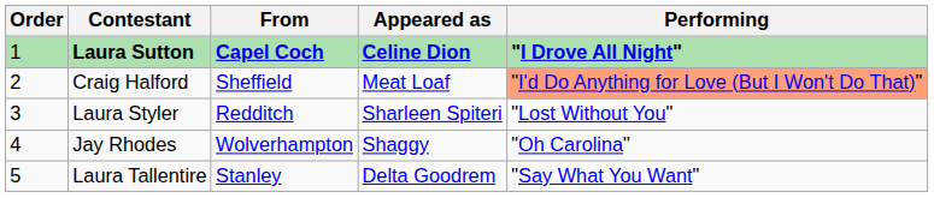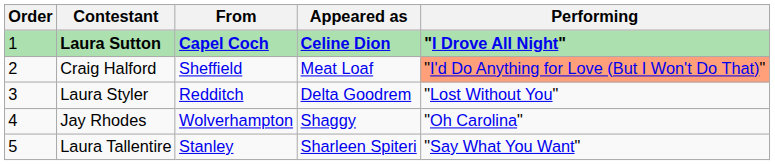Laura Styler | Appeared as: Sharleen Spiteri -> Delta Goodrem
Laura Tallentire | Appeared as: Delta Goodrem -> Sharleen Spiteri
